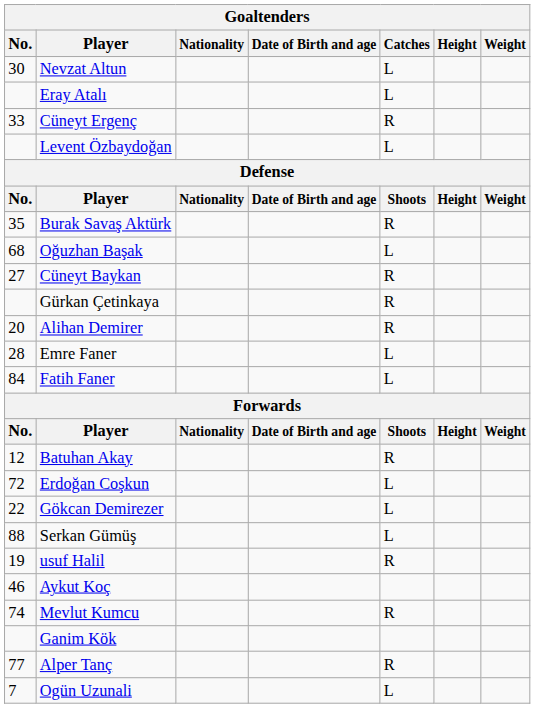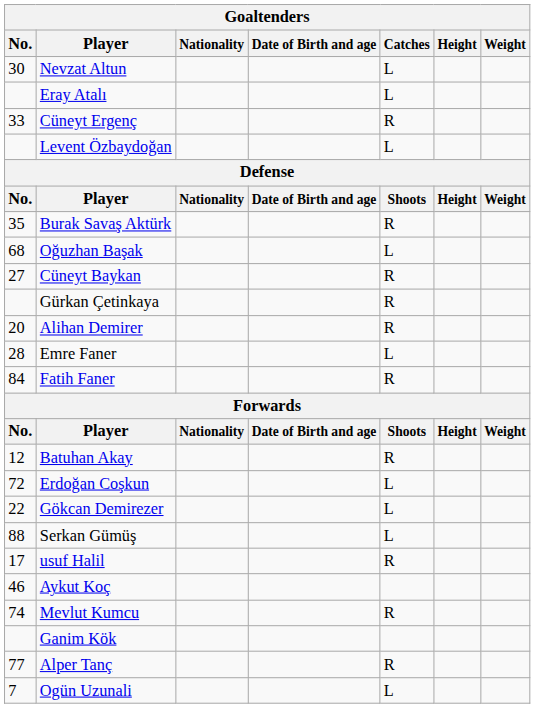Fatih Faner | Catches: L -> R
usuf Halil | No.: 19 -> 17
